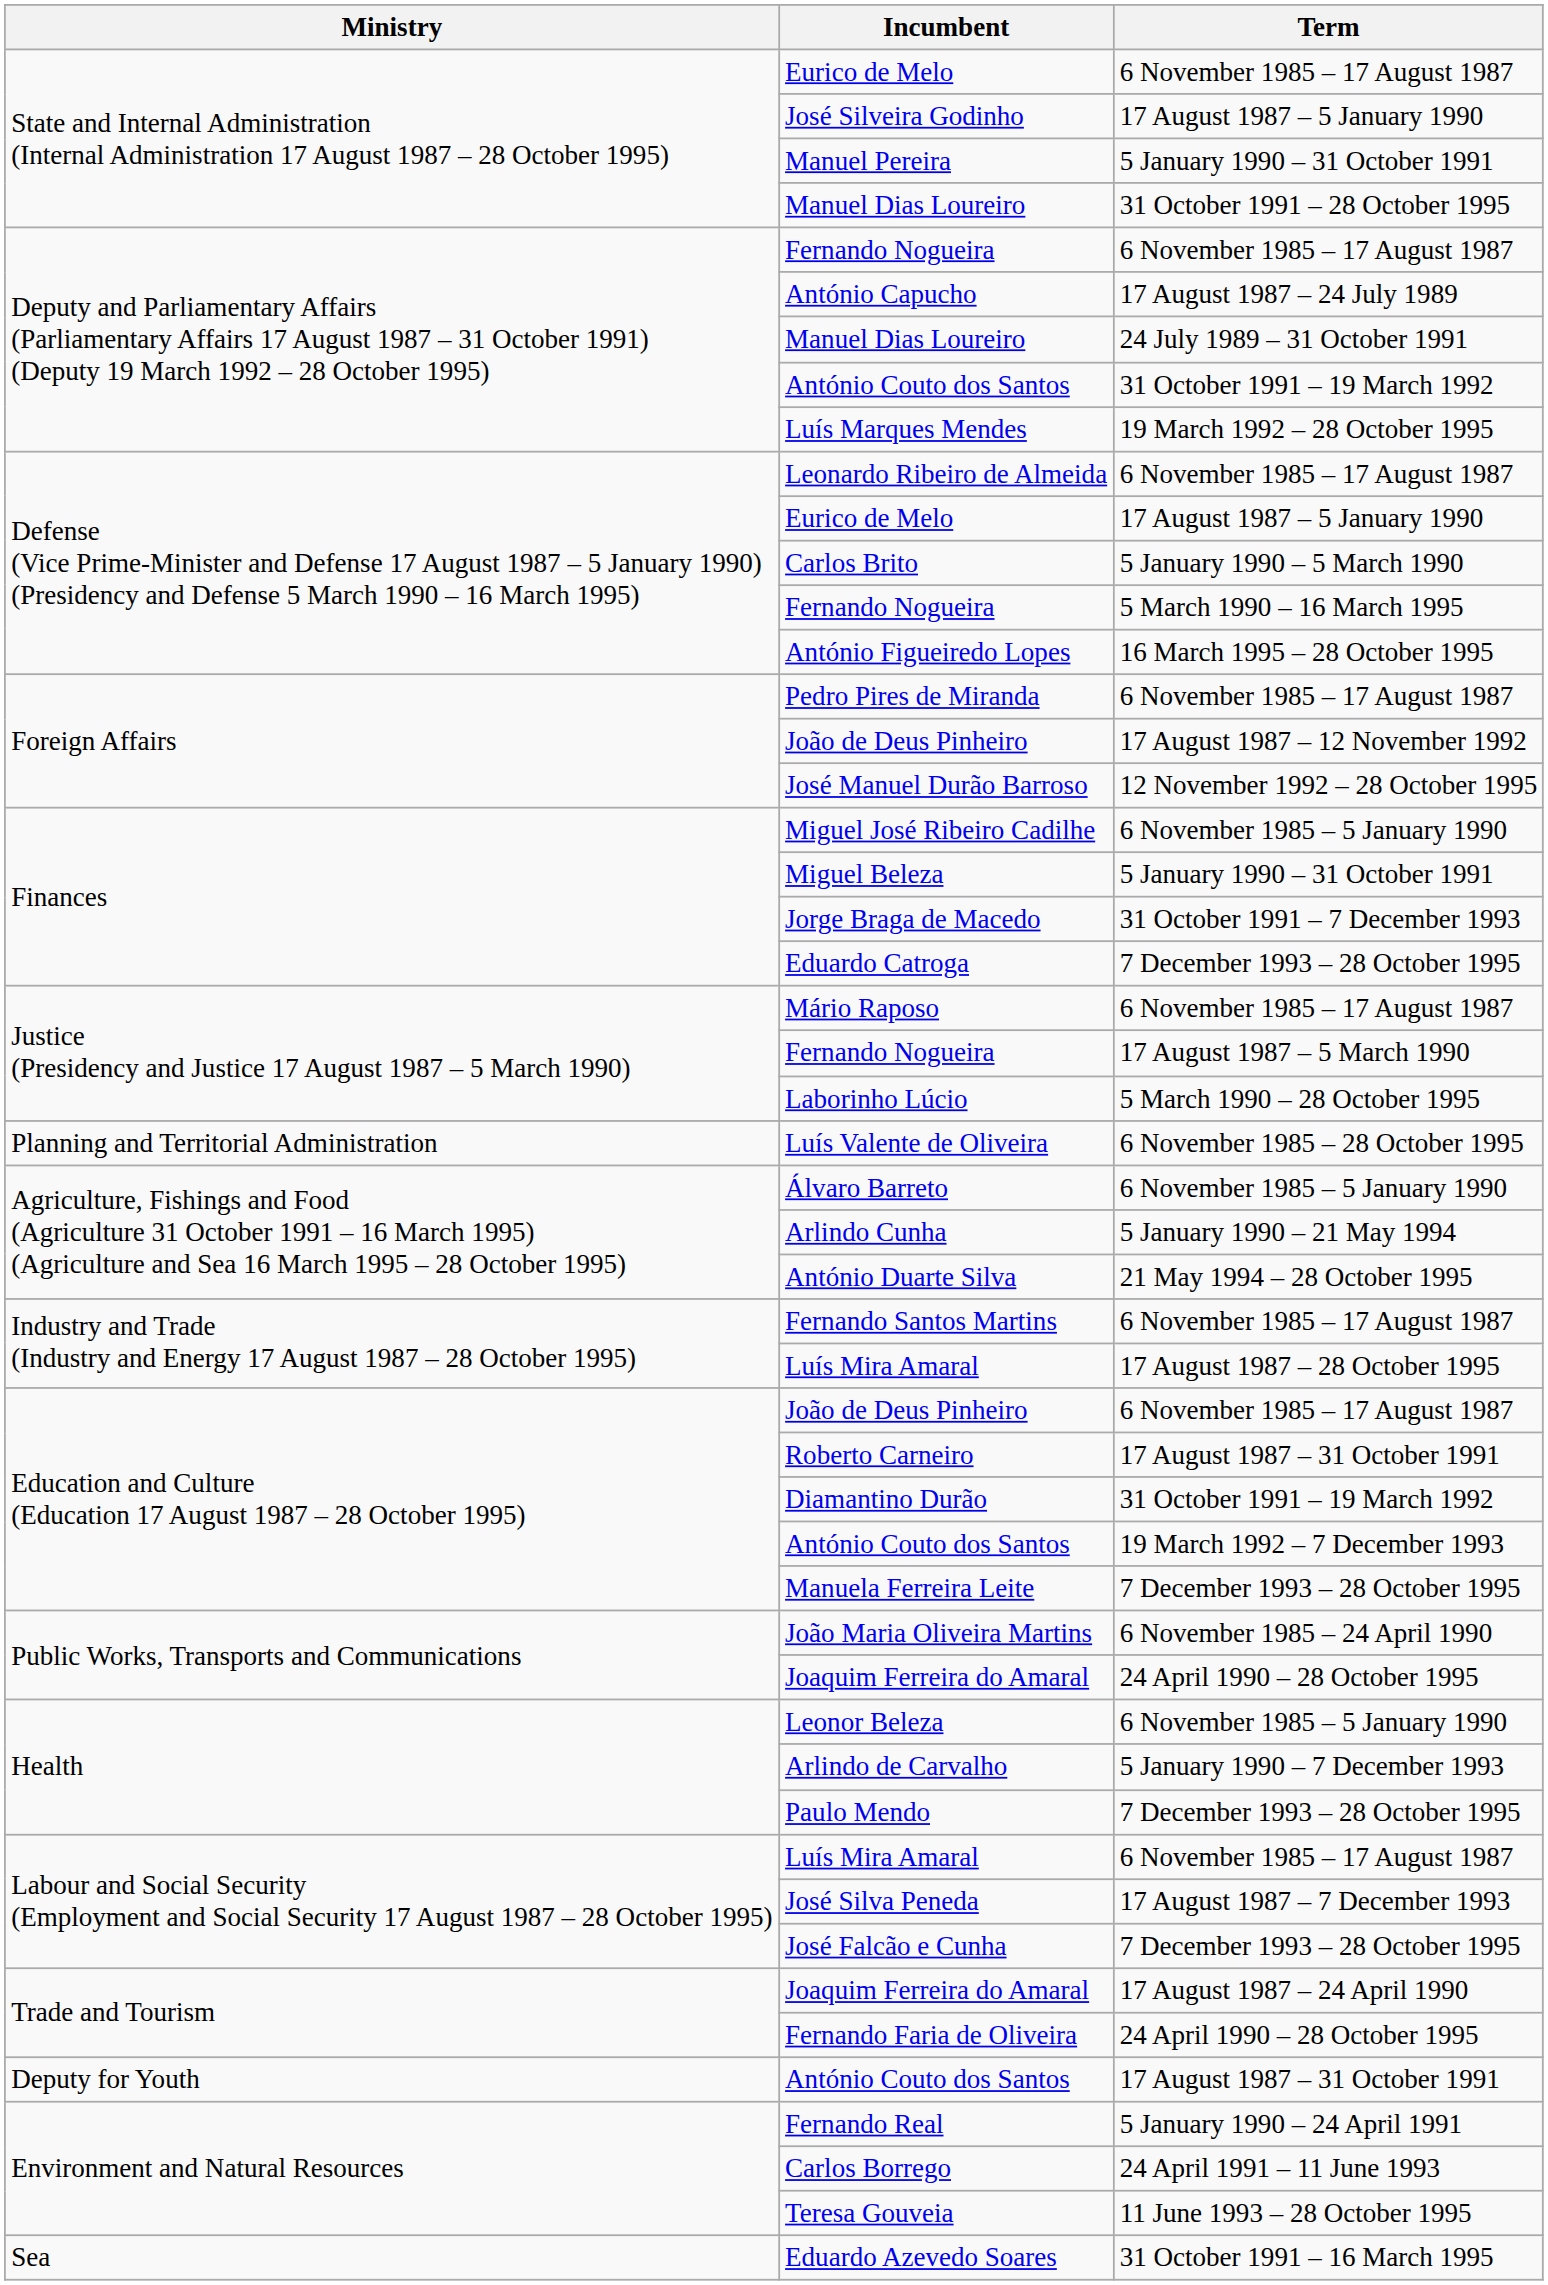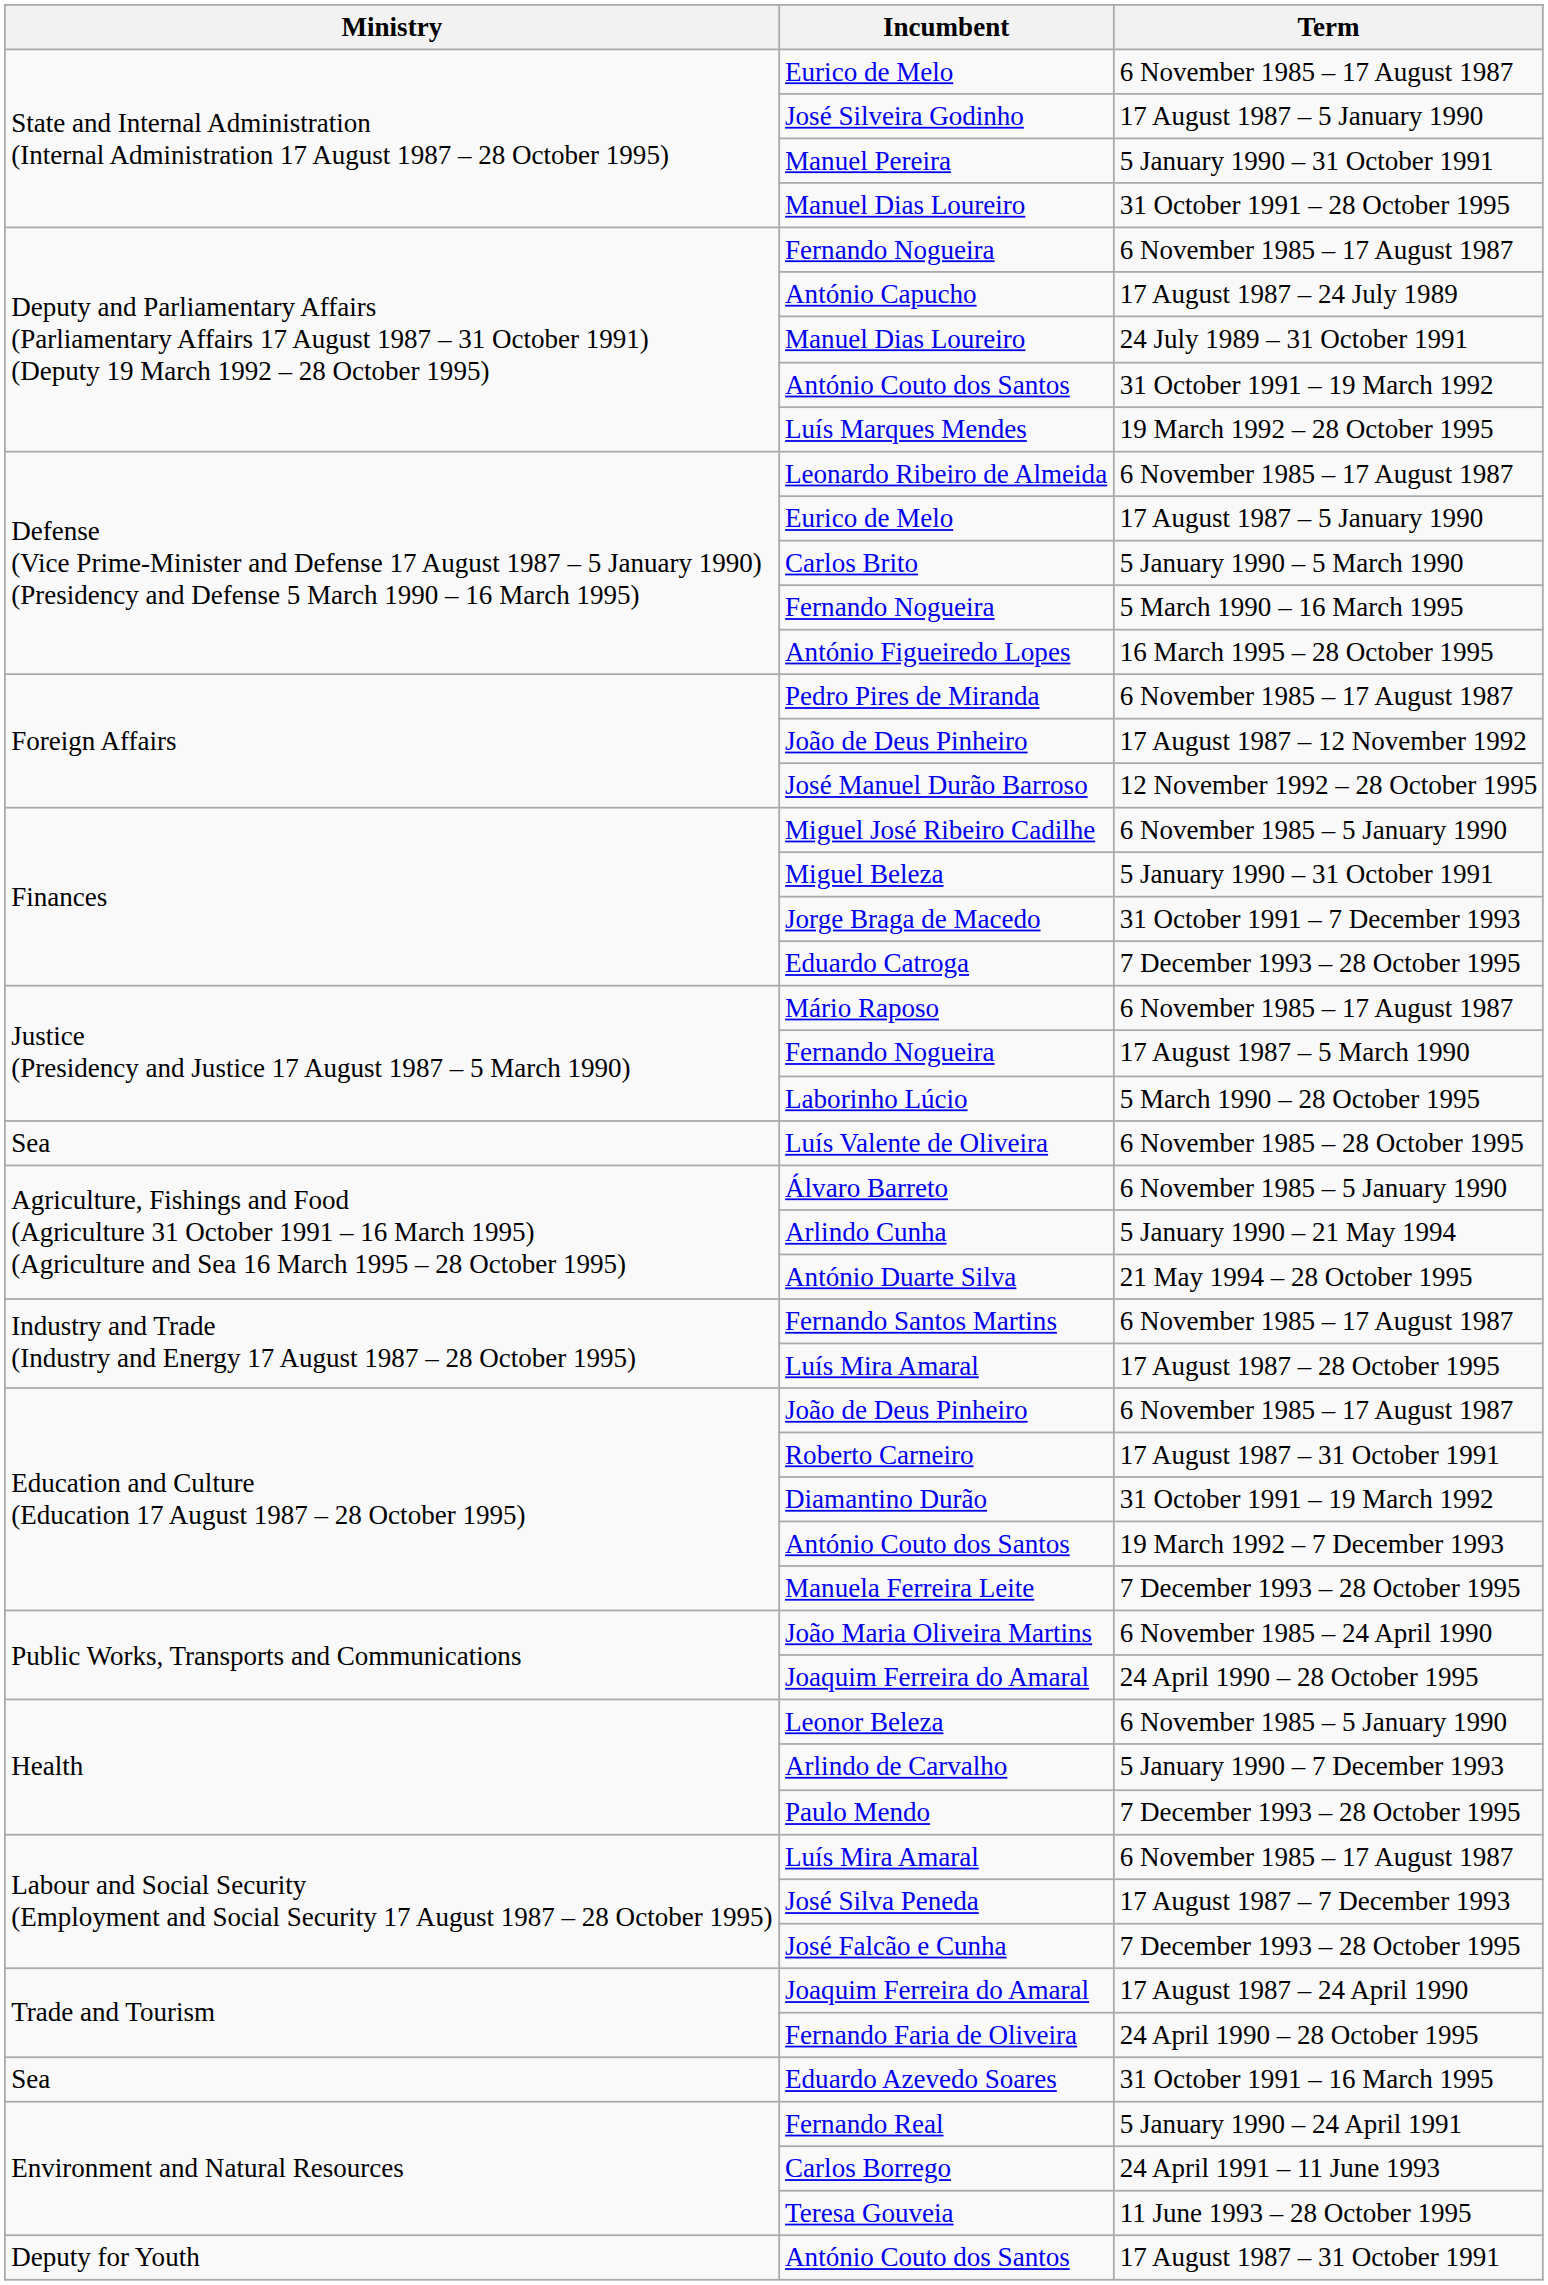Luís Valente de Oliveira | Ministry: Planning and Territorial Administration -> Sea
rows swapped: António Couto dos Santos / 17 August 1987 – 31 October 1991 <-> Eduardo Azevedo Soares
